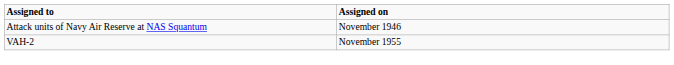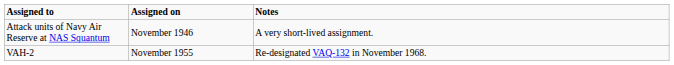+ column: Notes | A very short-lived assignment. | Re-designated VAQ-132 in November 1968.
